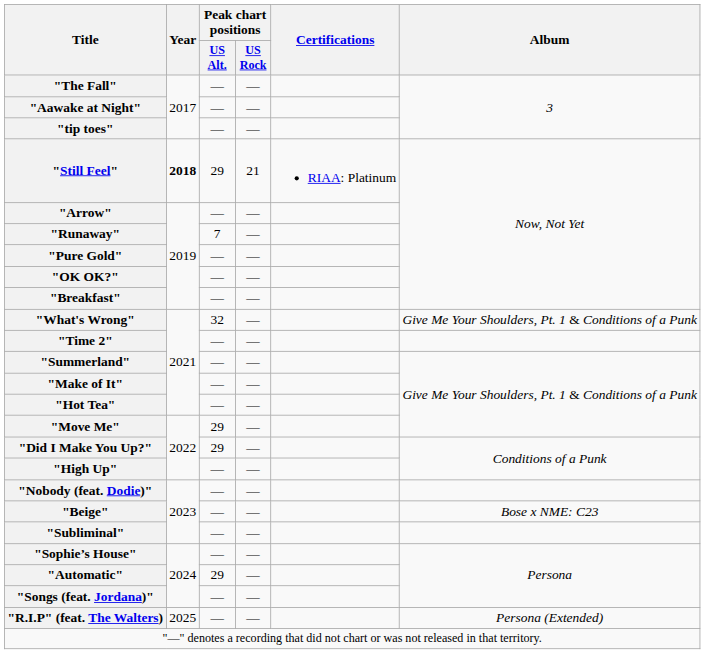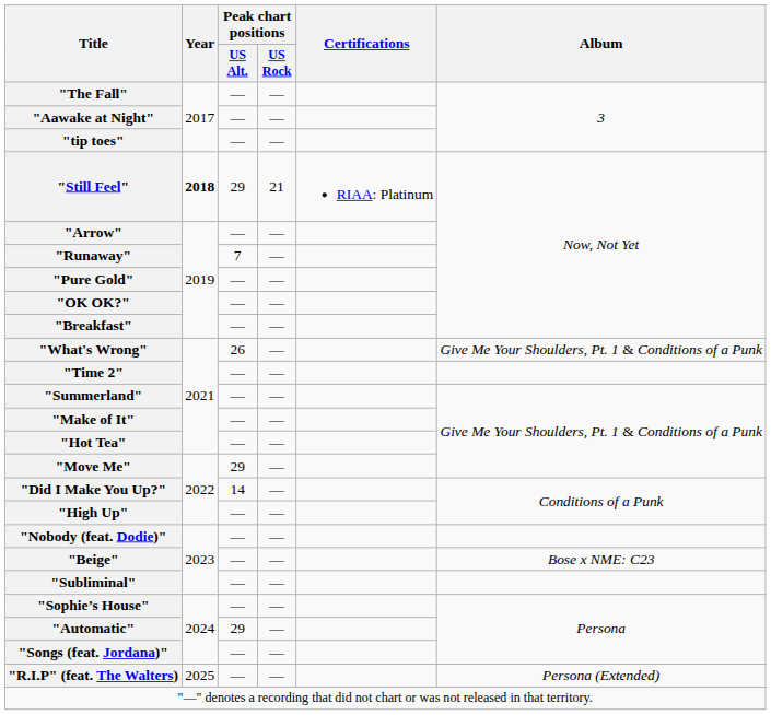"What's Wrong" | Peak chart positions / US Alt.: 32 -> 26
"Did I Make You Up?" | Peak chart positions / US Alt.: 29 -> 14
